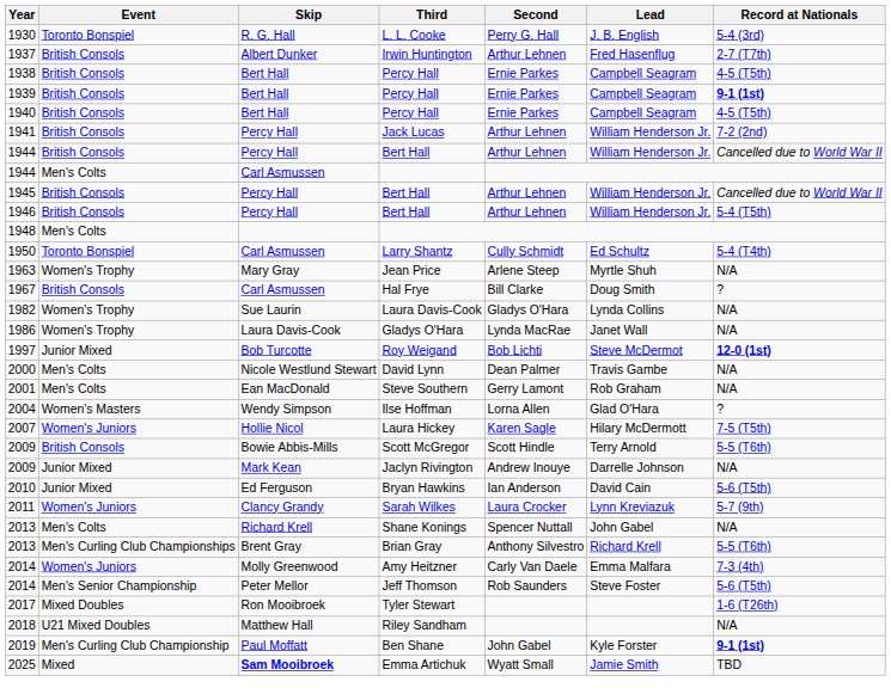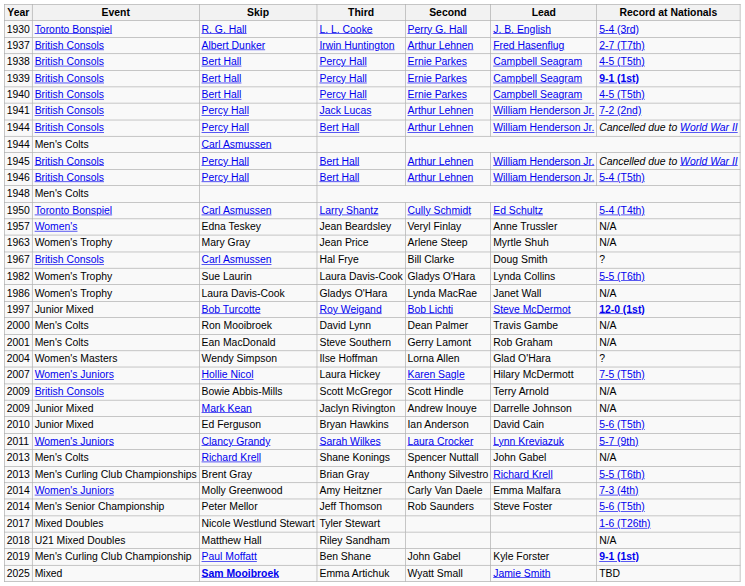+ row: 1957 | Women's | Edna Teskey | Jean Beardsley | Veryl Finlay | Anne Trussler | N/A
1982 | Record at Nationals: N/A -> 5-5 (T6th)
2000 | Skip: Nicole Westlund Stewart -> Ron Mooibroek
2009 / Scott McGregor | Record at Nationals: 5-5 (T6th) -> N/A
2017 | Skip: Ron Mooibroek -> Nicole Westlund Stewart
